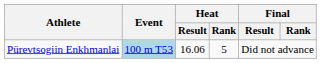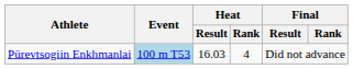Pürevtsogiin Enkhmanlai | Heat / Result: 16.06 -> 16.03
Pürevtsogiin Enkhmanlai | Heat / Rank: 5 -> 4
